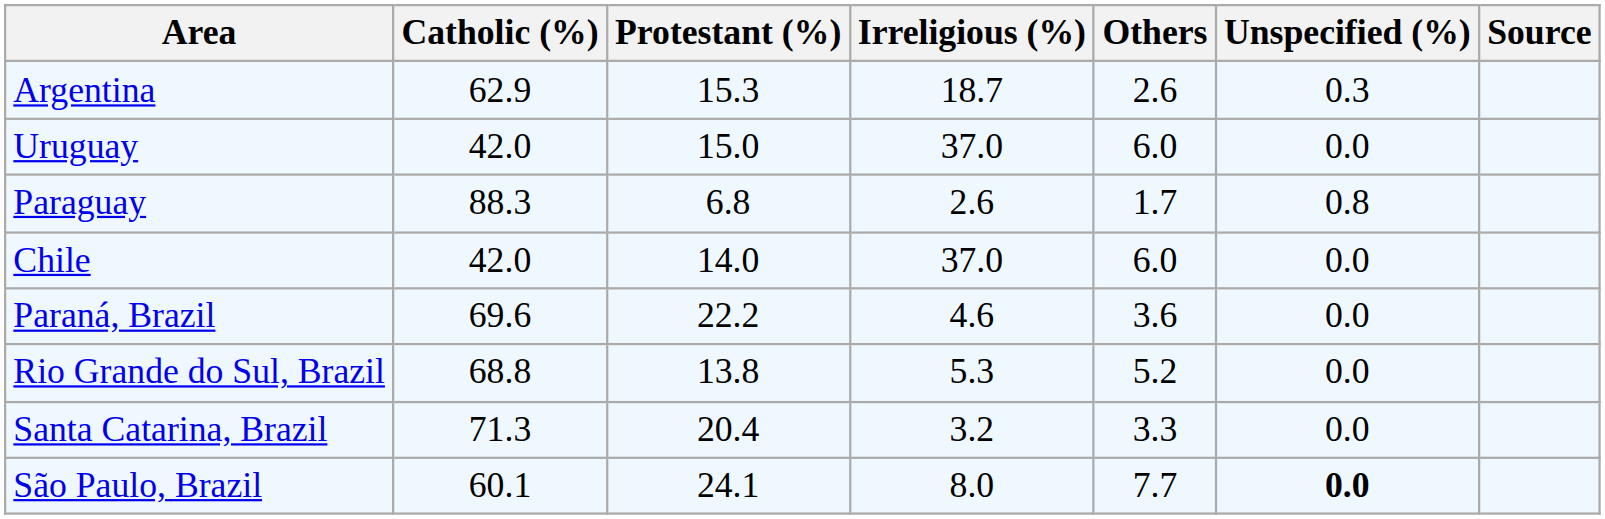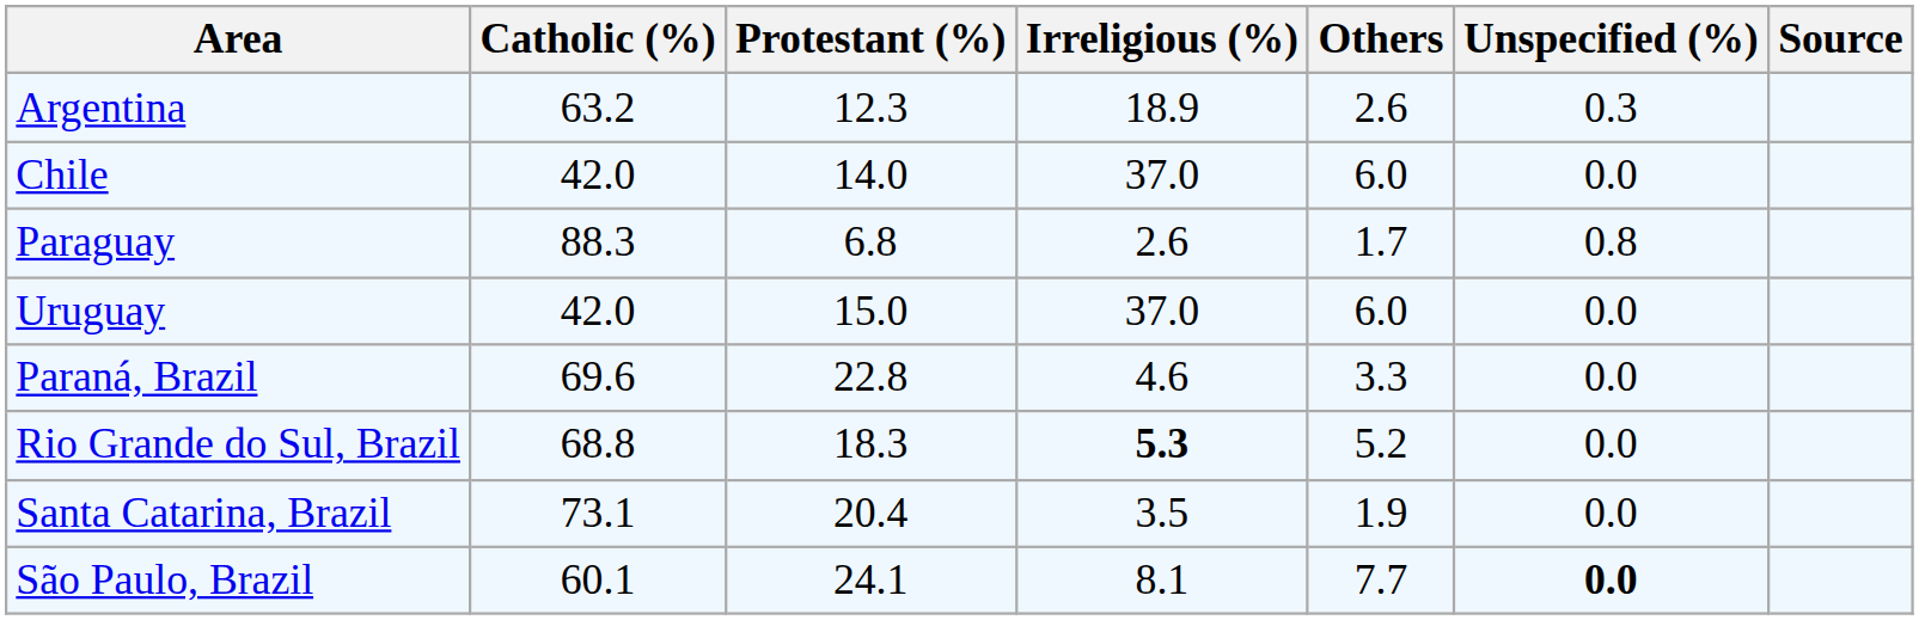Argentina | Catholic (%): 62.9 -> 63.2
Argentina | Protestant (%): 15.3 -> 12.3
Argentina | Irreligious (%): 18.7 -> 18.9
rows swapped: Chile <-> Uruguay
Paraná, Brazil | Protestant (%): 22.2 -> 22.8
Paraná, Brazil | Others: 3.6 -> 3.3
Rio Grande do Sul, Brazil | Protestant (%): 13.8 -> 18.3
Rio Grande do Sul, Brazil | Irreligious (%): normal -> bold
Santa Catarina, Brazil | Catholic (%): 71.3 -> 73.1
Santa Catarina, Brazil | Irreligious (%): 3.2 -> 3.5
Santa Catarina, Brazil | Others: 3.3 -> 1.9
São Paulo, Brazil | Irreligious (%): 8.0 -> 8.1
